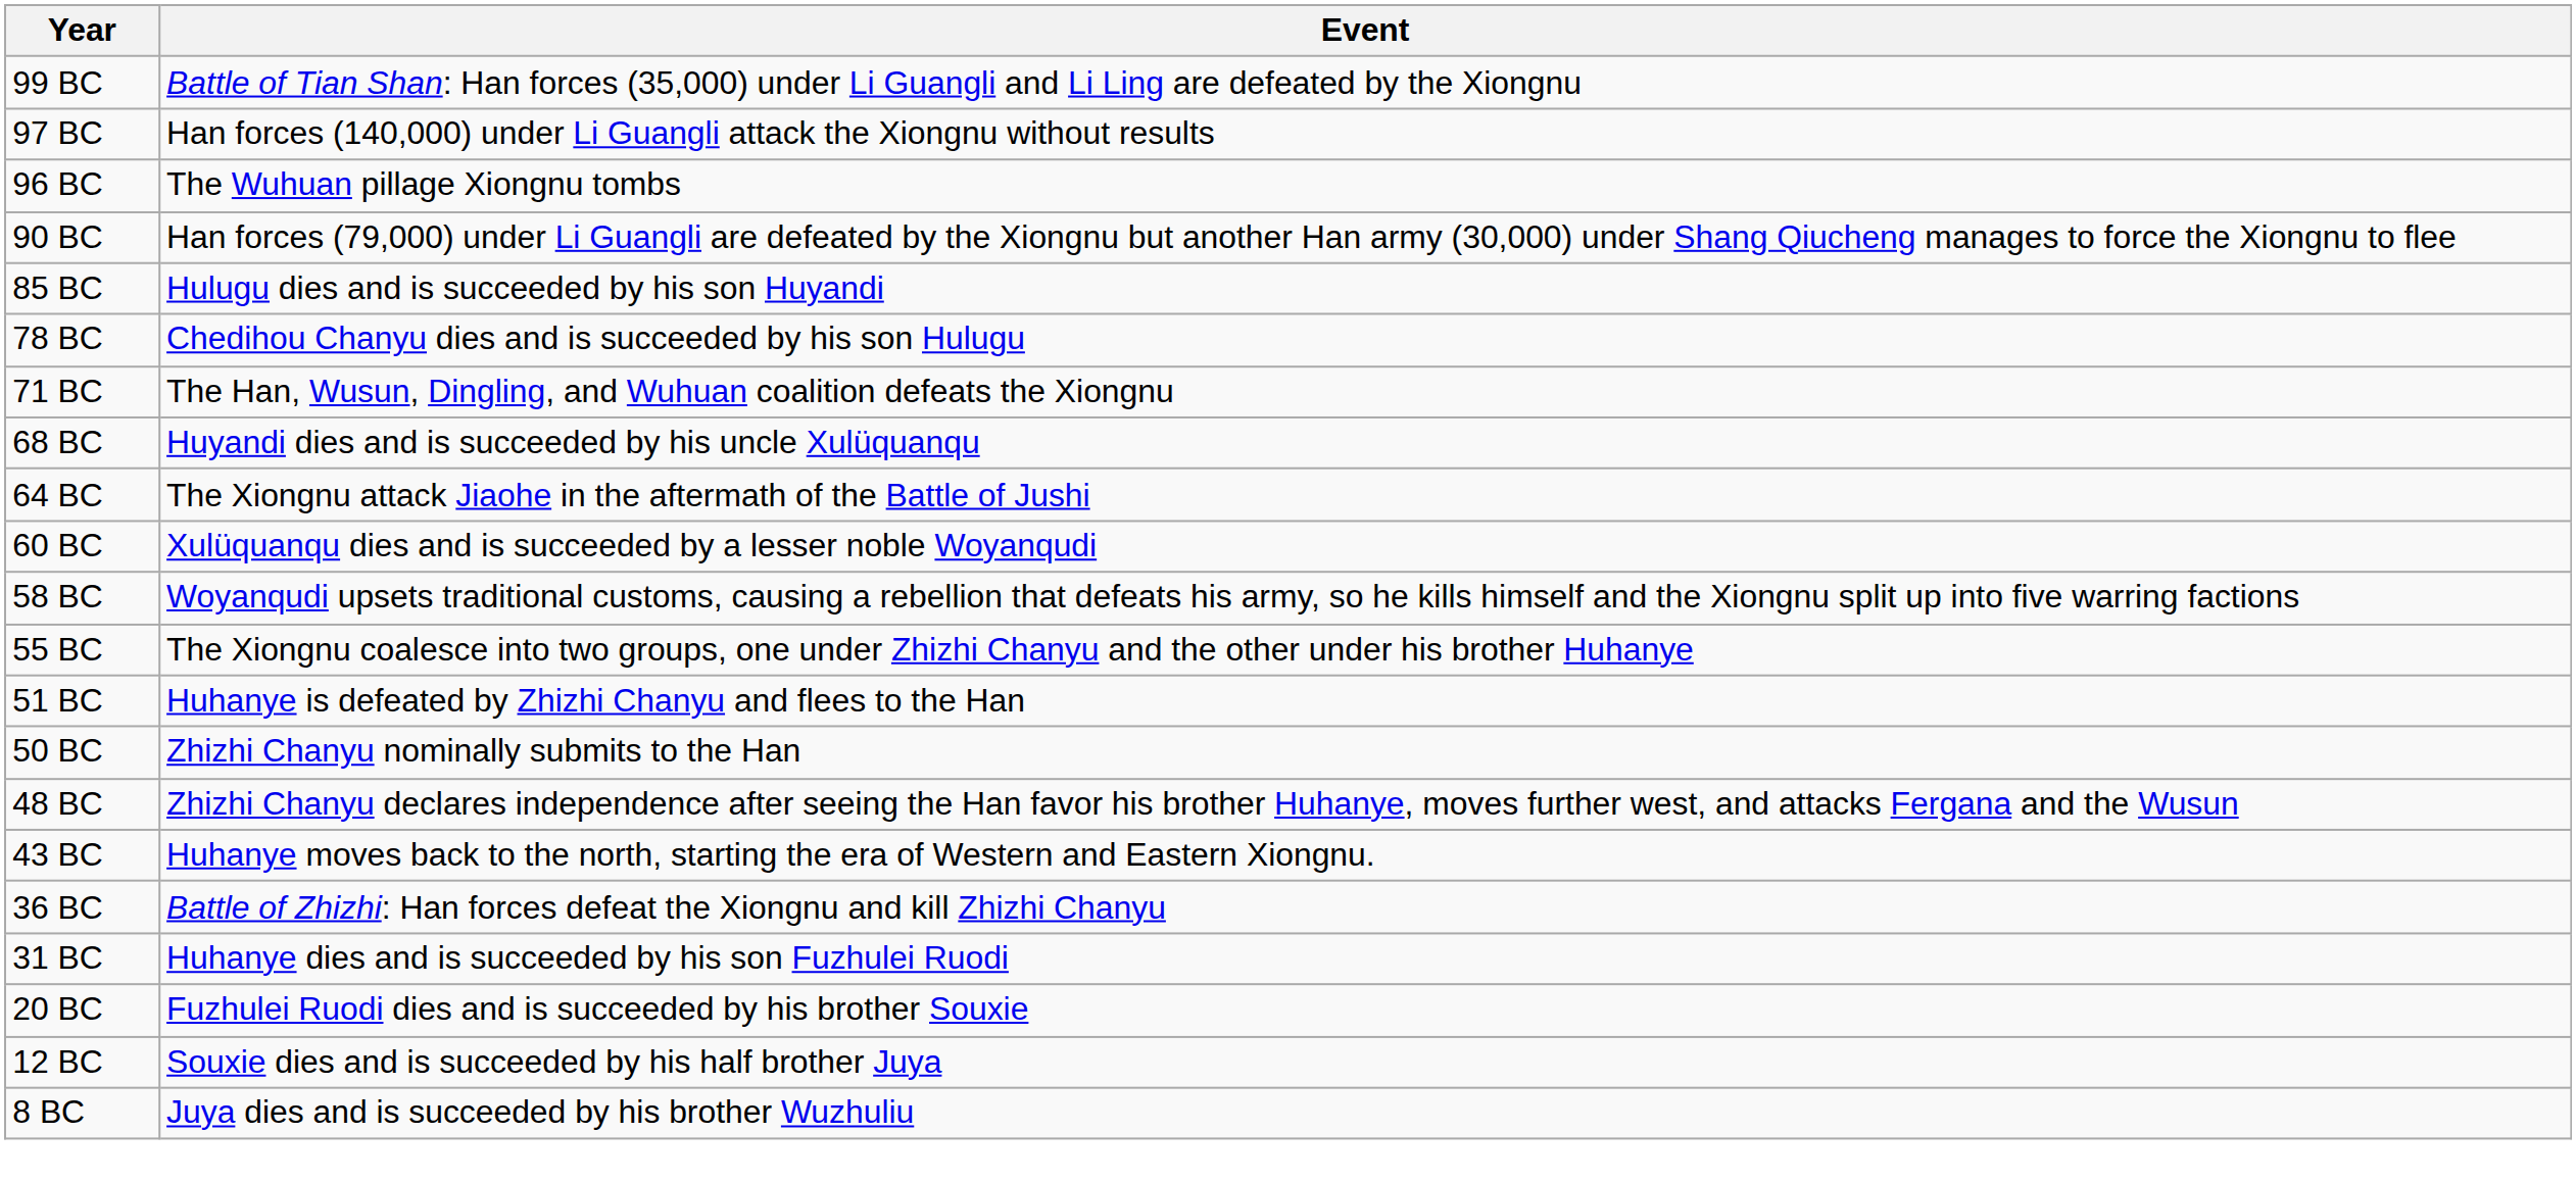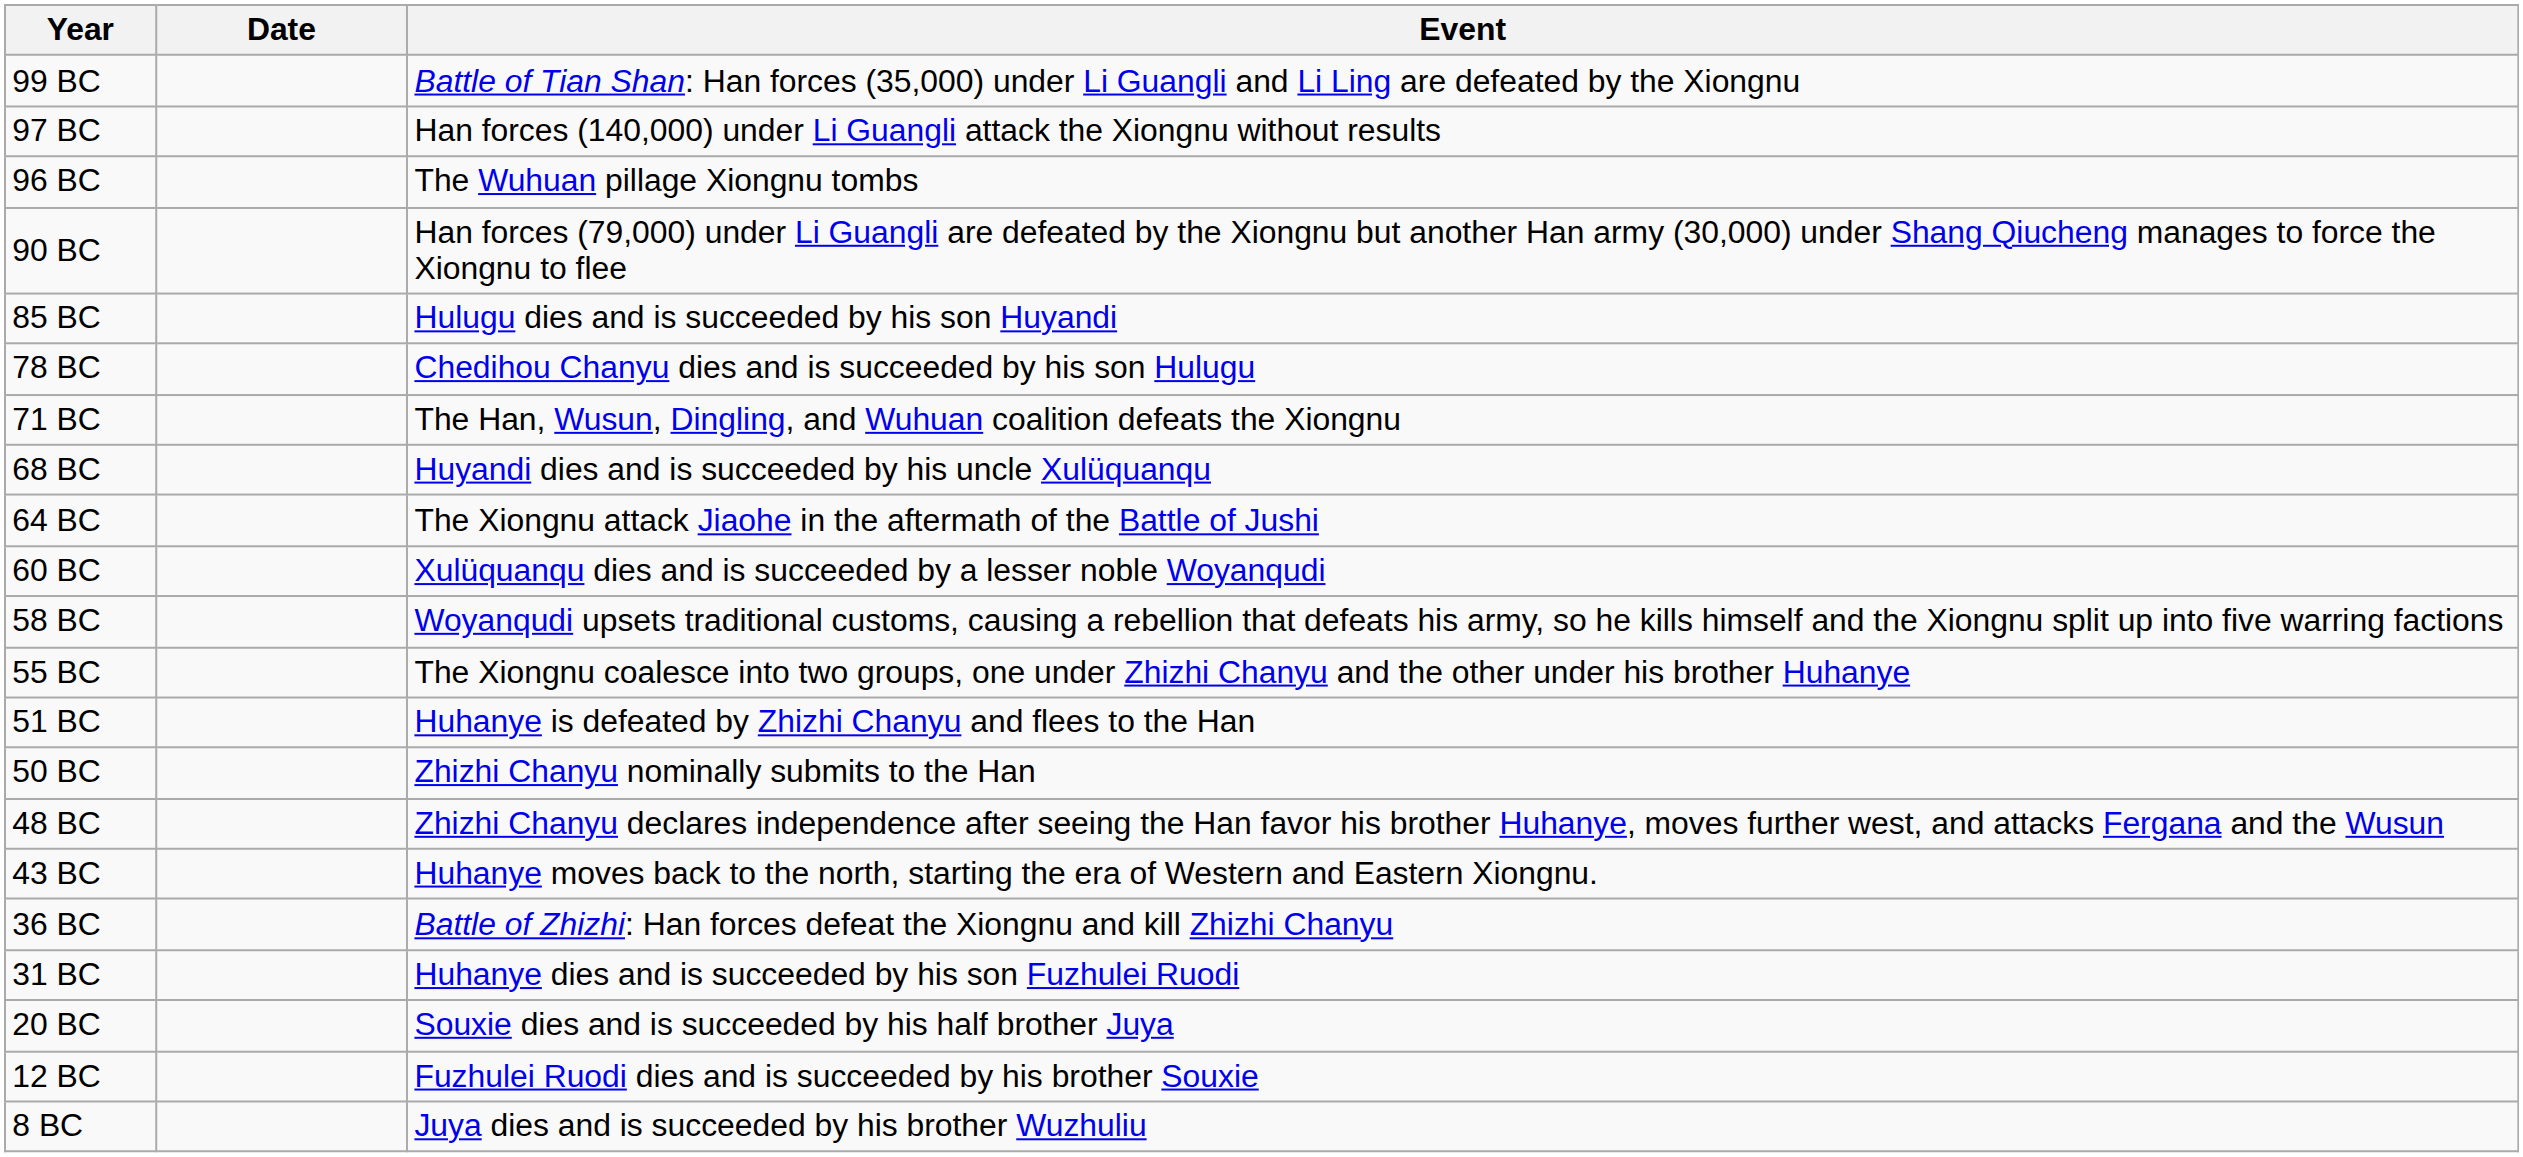+ column: Date
20 BC | Event: Fuzhulei Ruodi dies and is succeeded by his brother Souxie -> Souxie dies and is succeeded by his half brother Juya
12 BC | Event: Souxie dies and is succeeded by his half brother Juya -> Fuzhulei Ruodi dies and is succeeded by his brother Souxie
